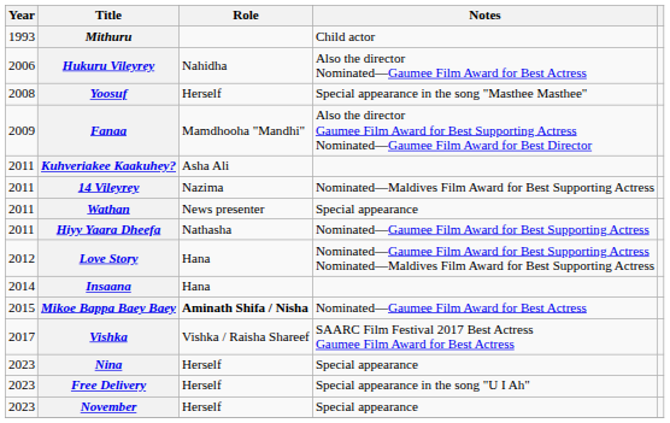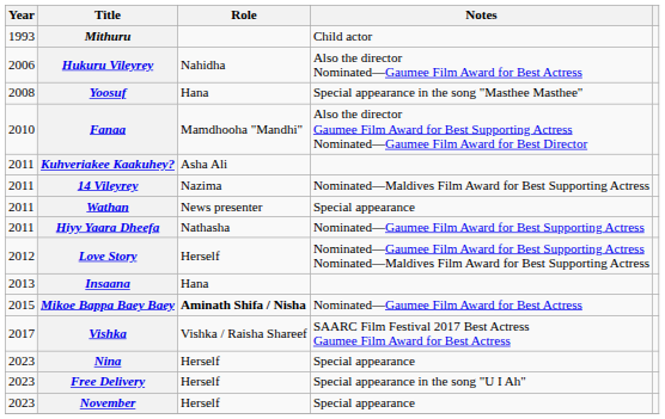Yoosuf | Role: Herself -> Hana
Fanaa | Year: 2009 -> 2010
Love Story | Role: Hana -> Herself
Insaana | Year: 2014 -> 2013
